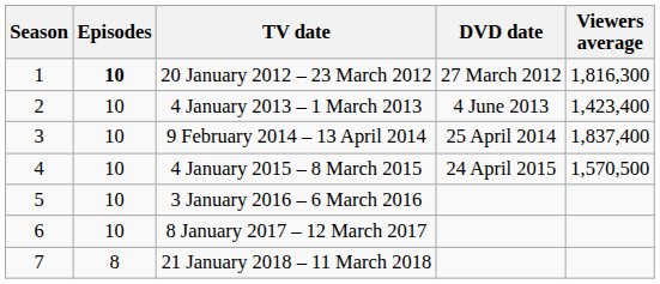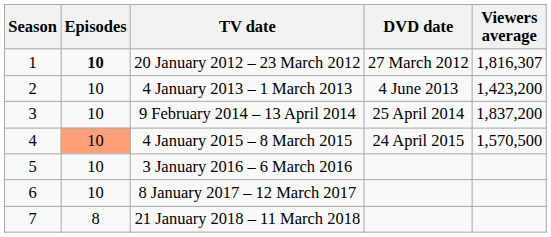20 January 2012 – 23 March 2012 | Viewers average: 1,816,300 -> 1,816,307
4 January 2013 – 1 March 2013 | Viewers average: 1,423,400 -> 1,423,200
9 February 2014 – 13 April 2014 | Viewers average: 1,837,400 -> 1,837,200
4 January 2015 – 8 March 2015 | Episodes: no background -> lightsalmon background
